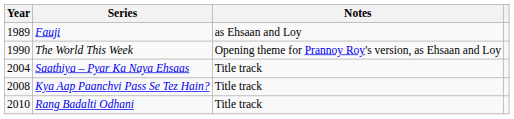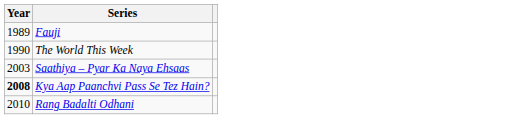- column: Notes | as Ehsaan and Loy | Opening theme for Prannoy Roy's version, as Ehsaan and Loy | Title track | Title track | Title track
Saathiya – Pyar Ka Naya Ehsaas | Year: 2004 -> 2003
Kya Aap Paanchvi Pass Se Tez Hain? | Year: normal -> bold
